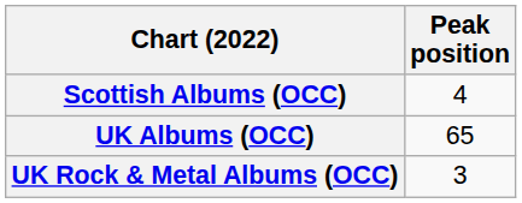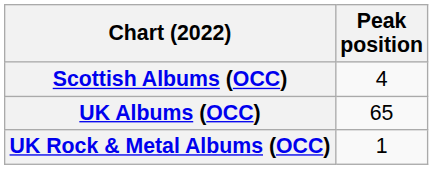UK Rock & Metal Albums (OCC) | Peak position: 3 -> 1
